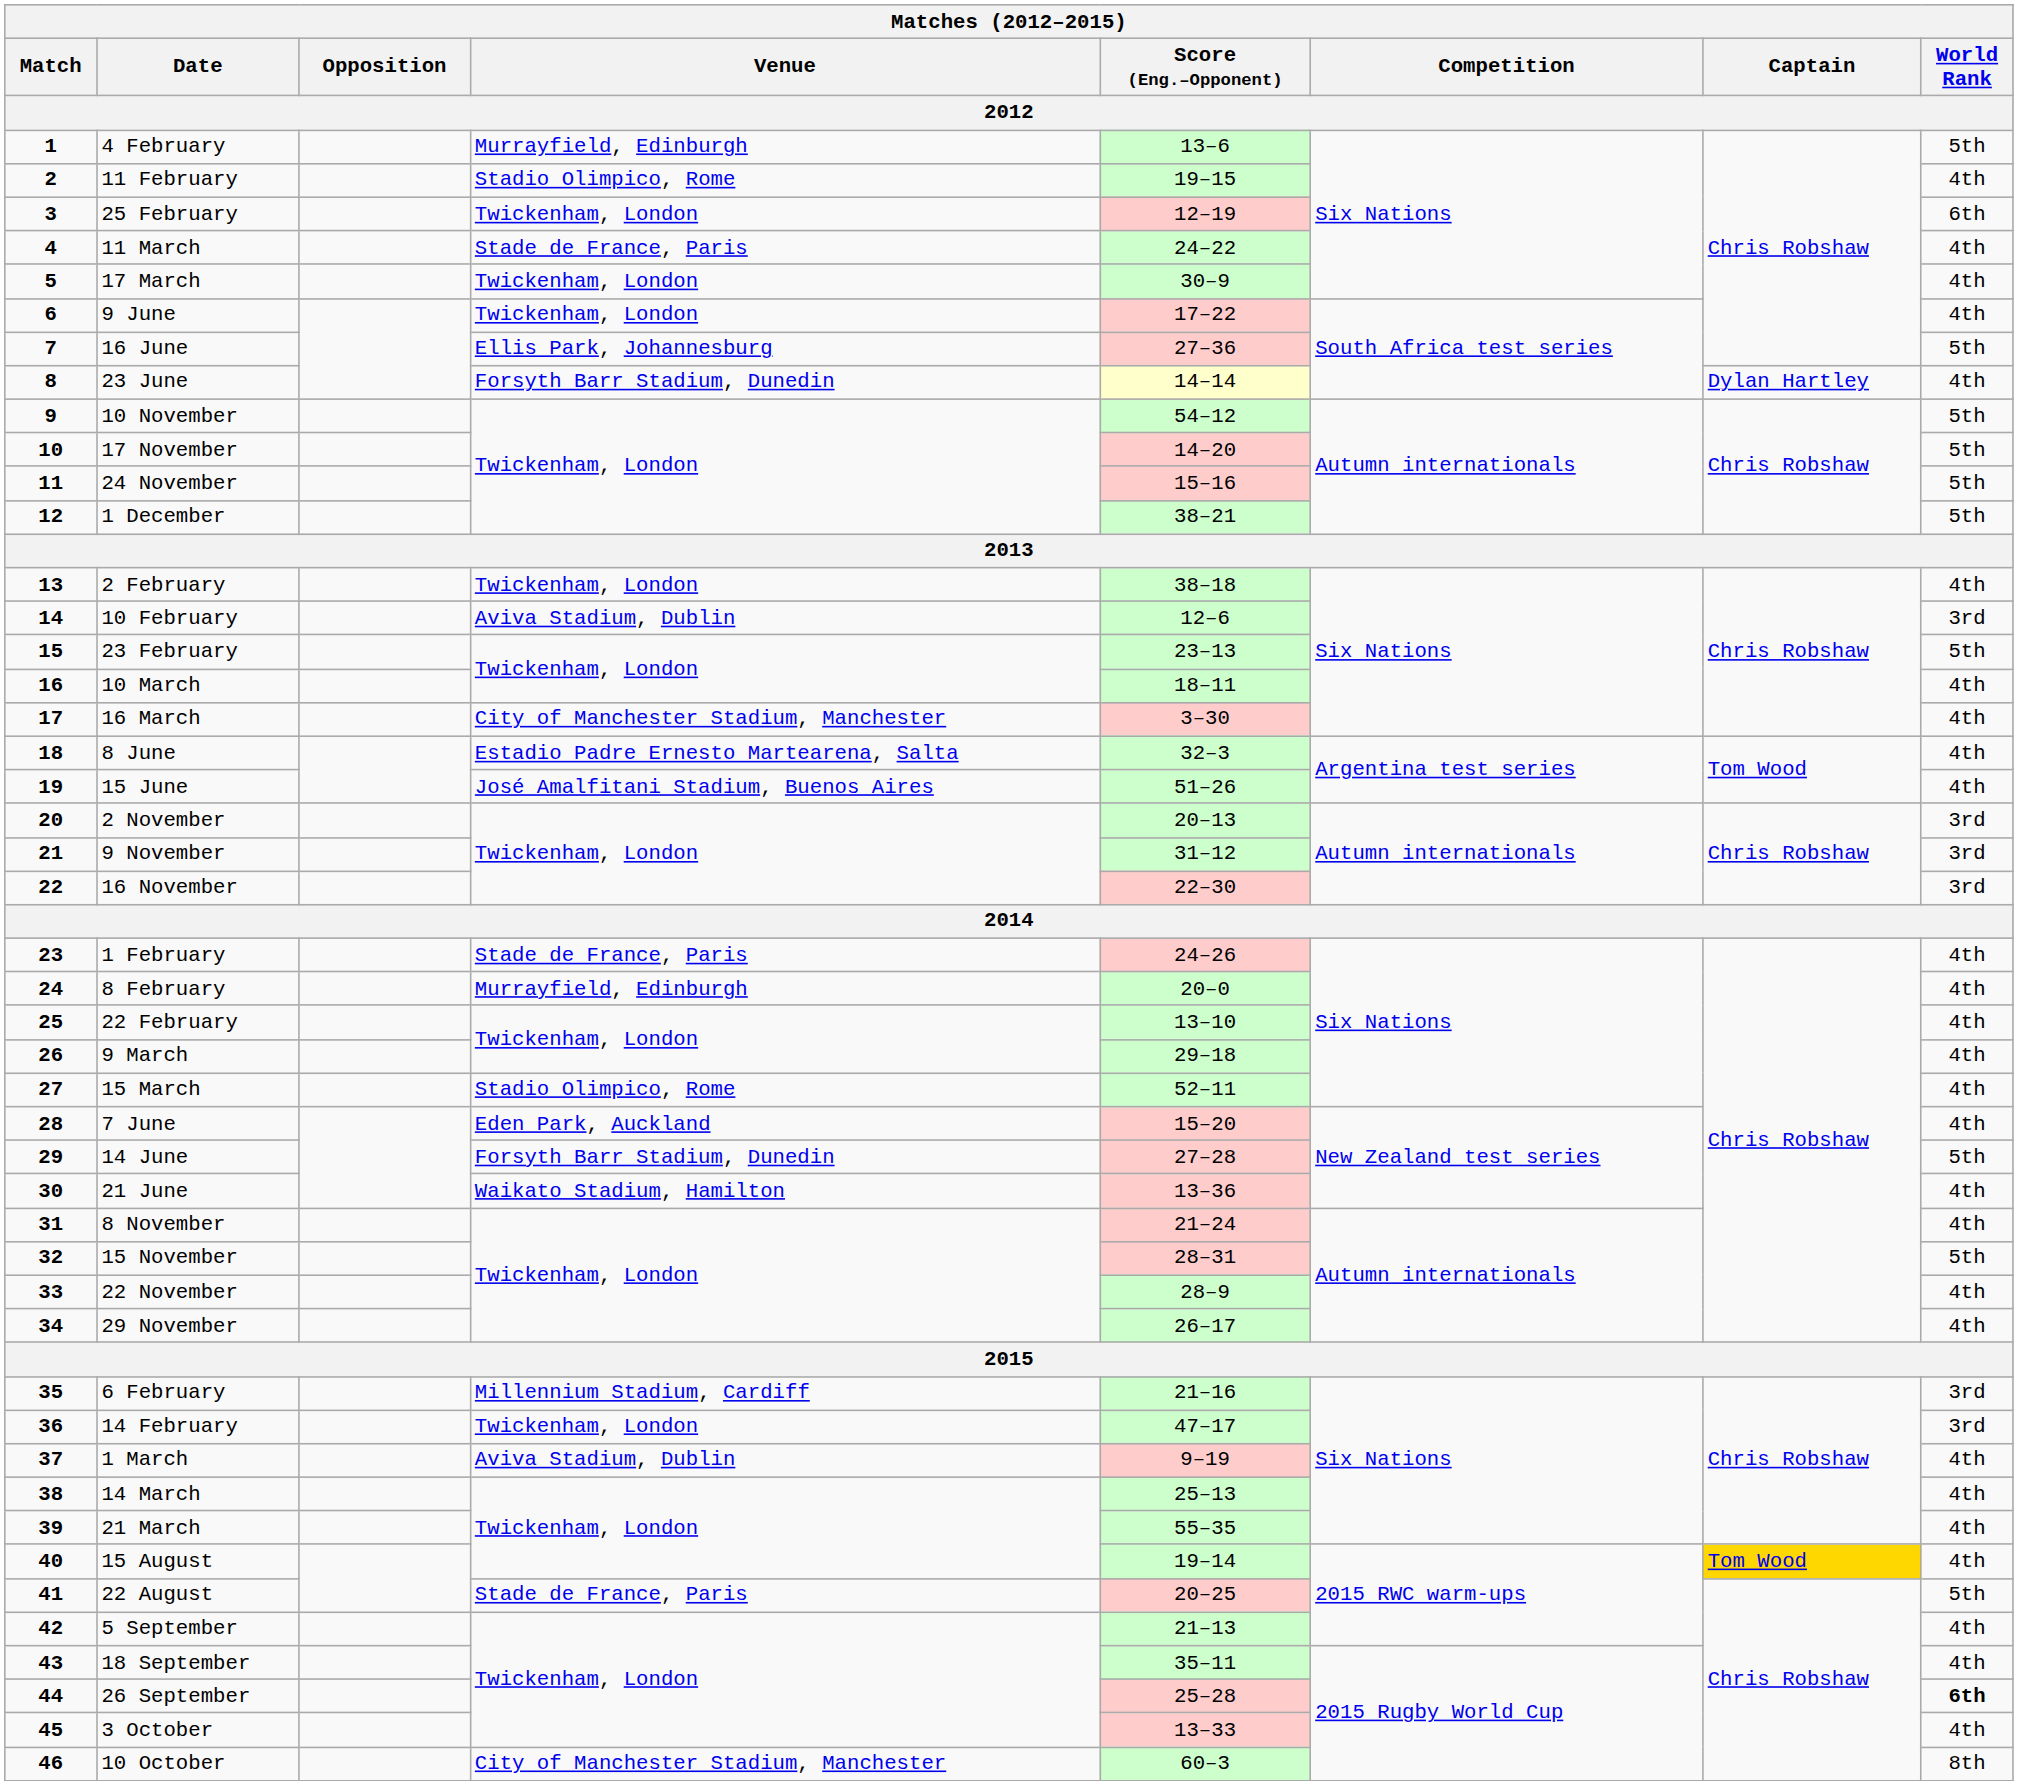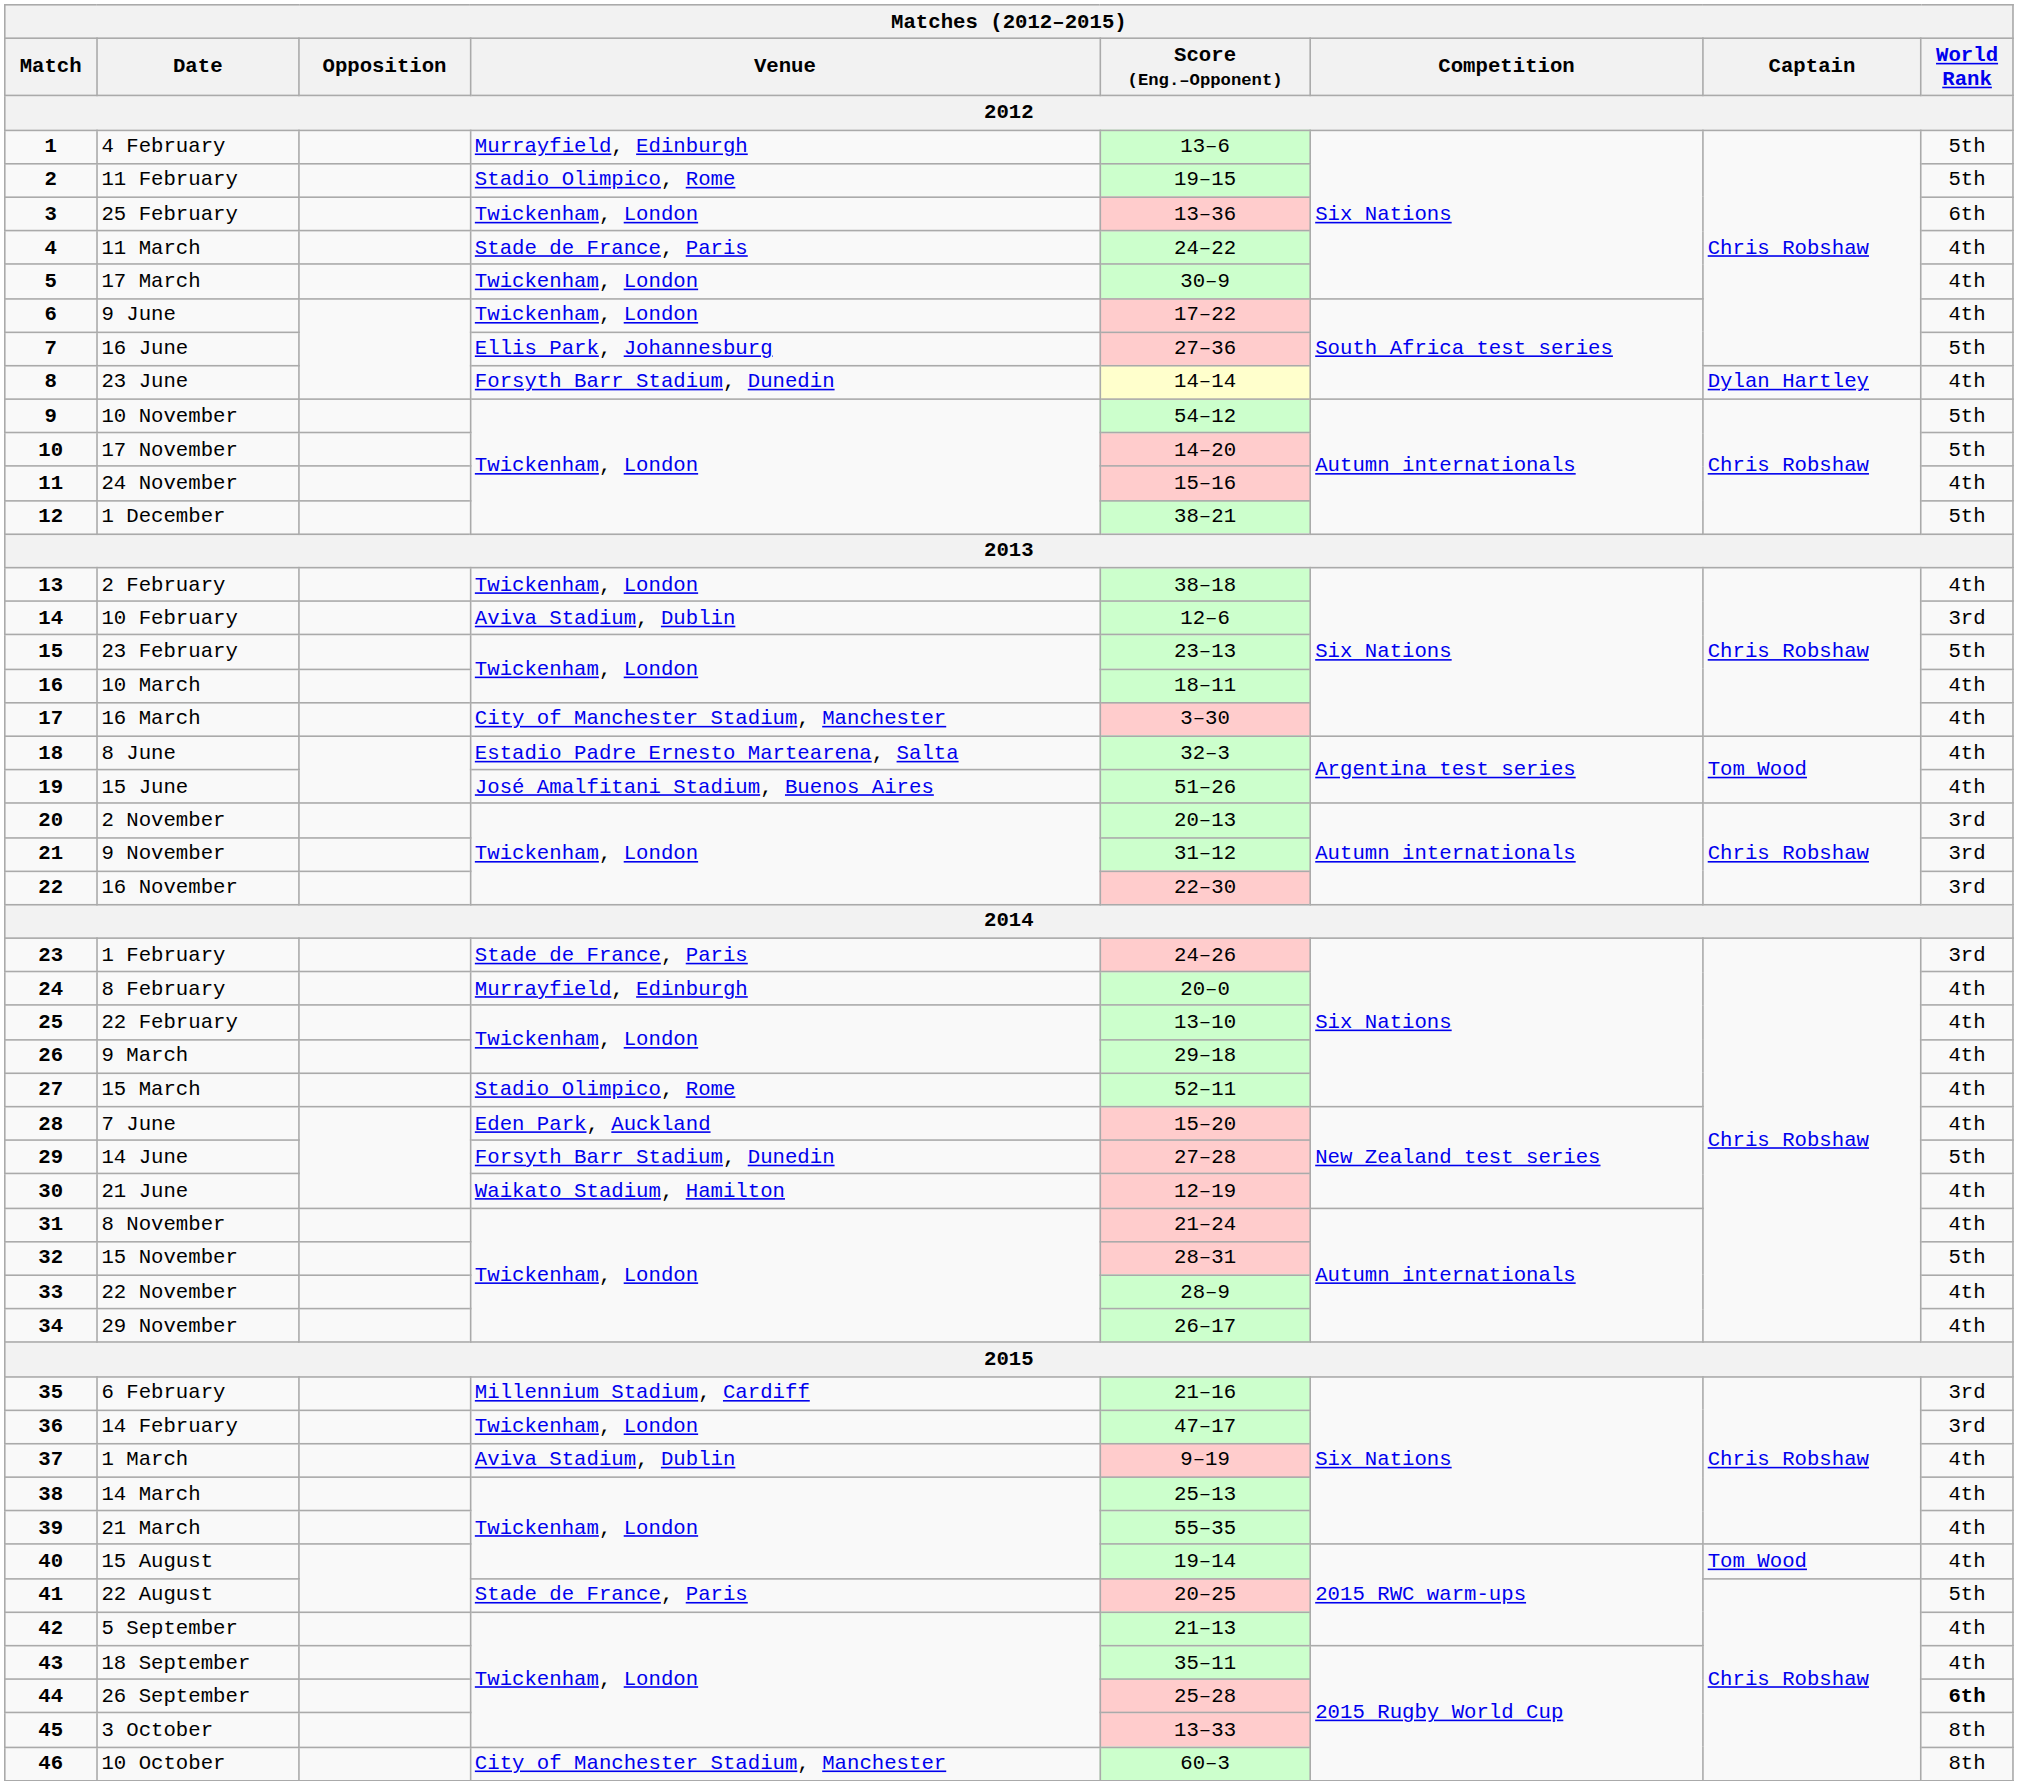11 February | World Rank: 4th -> 5th
25 February | Score (Eng.–Opponent): 12–19 -> 13–36
24 November | World Rank: 5th -> 4th
1 February | World Rank: 4th -> 3rd
21 June | Score (Eng.–Opponent): 13–36 -> 12–19
15 August | Captain: gold background -> no background
3 October | World Rank: 4th -> 8th
